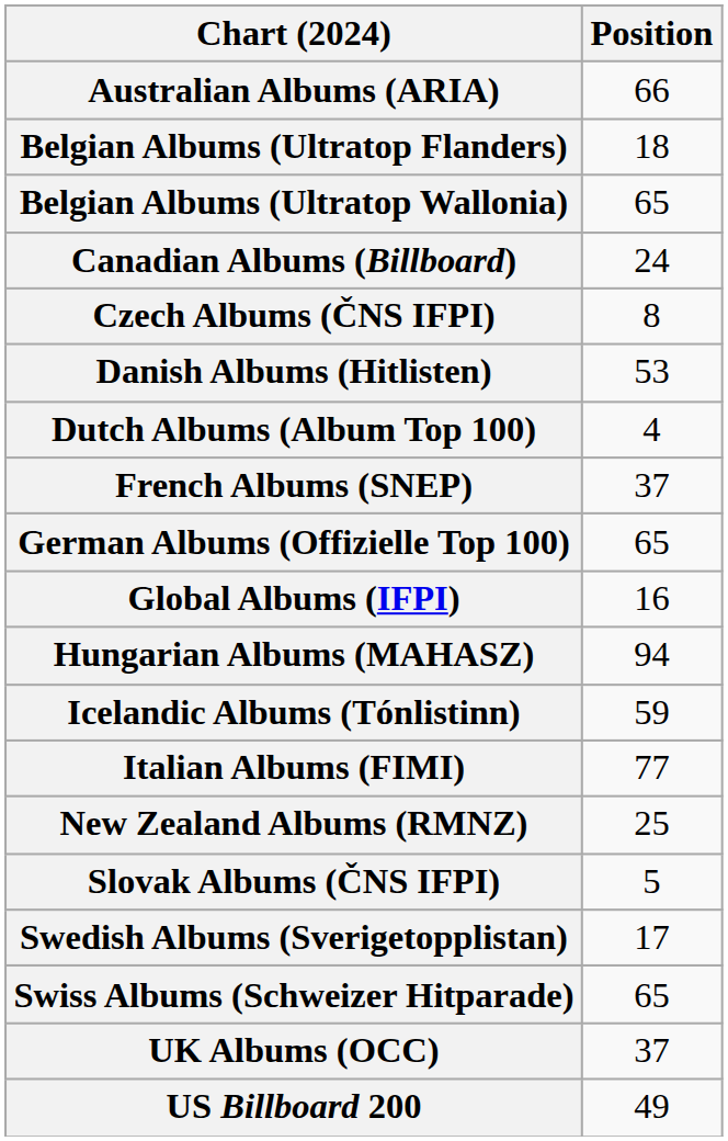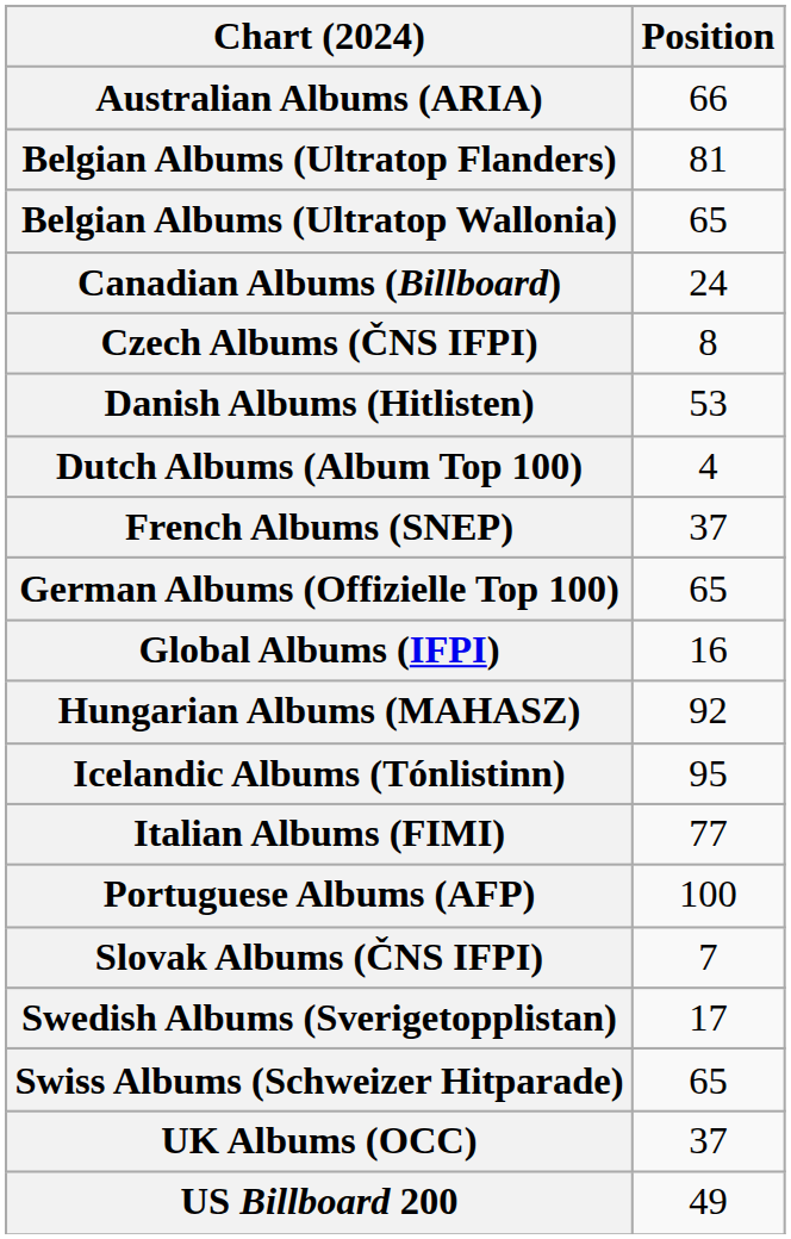Belgian Albums (Ultratop Flanders) | Position: 18 -> 81
Hungarian Albums (MAHASZ) | Position: 94 -> 92
Icelandic Albums (Tónlistinn) | Position: 59 -> 95
- row: New Zealand Albums (RMNZ) | 25
+ row: Portuguese Albums (AFP) | 100
Slovak Albums (ČNS IFPI) | Position: 5 -> 7
